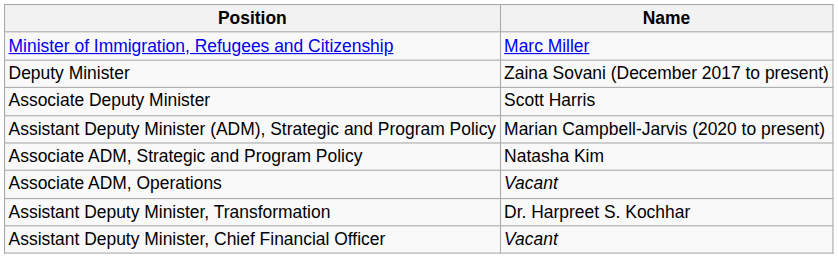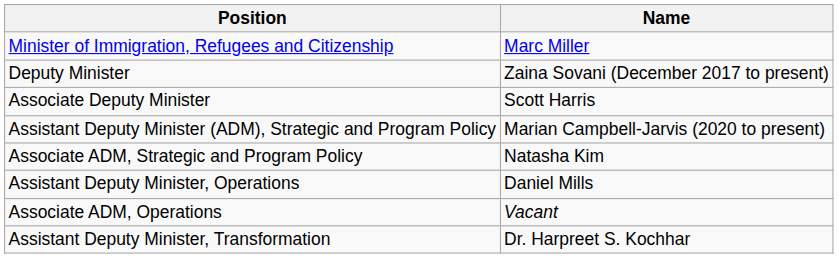+ row: Assistant Deputy Minister, Operations | Daniel Mills
- row: Assistant Deputy Minister, Chief Financial Officer | Vacant
